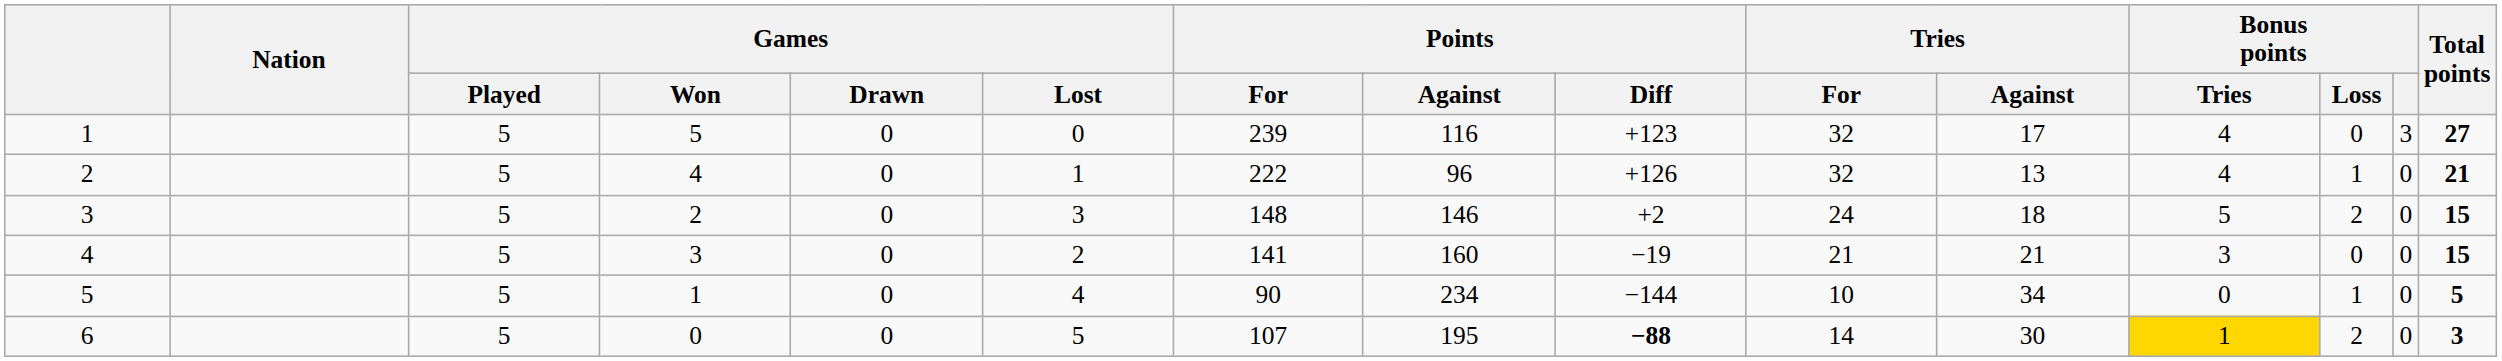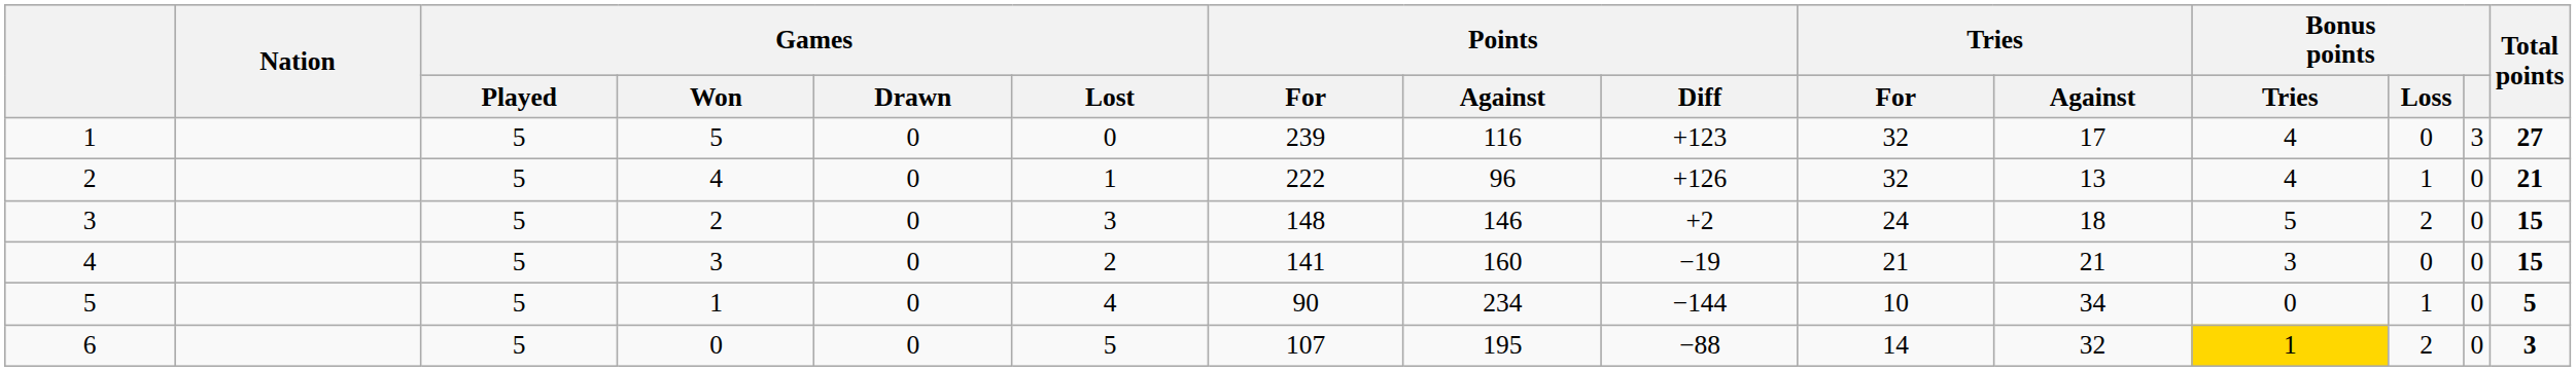6 | Points / Diff: bold -> normal
6 | Tries / Against: 30 -> 32
